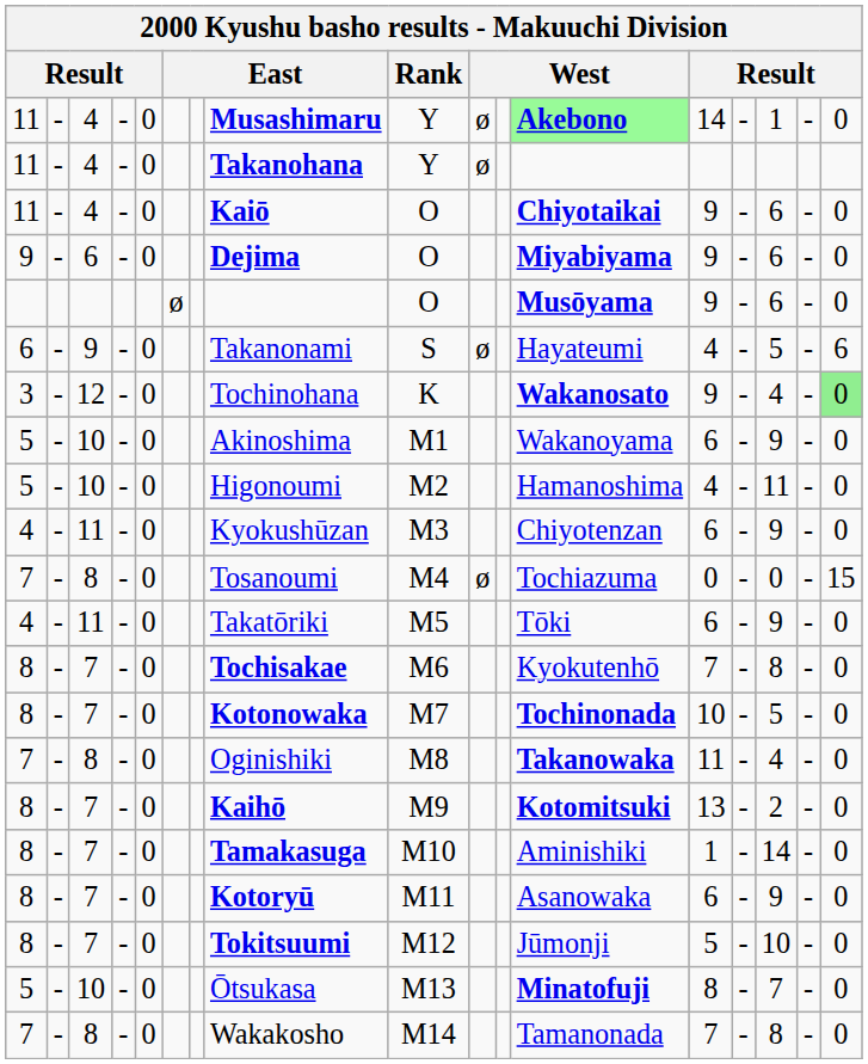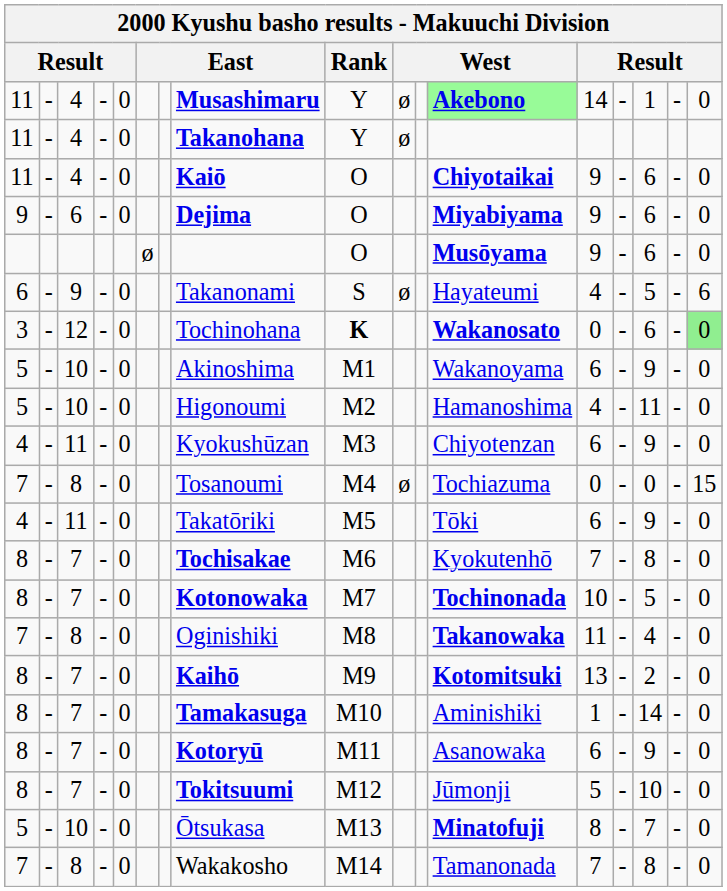3 | Rank: normal -> bold
3 | column 13: 9 -> 0
3 | column 15: 4 -> 6
